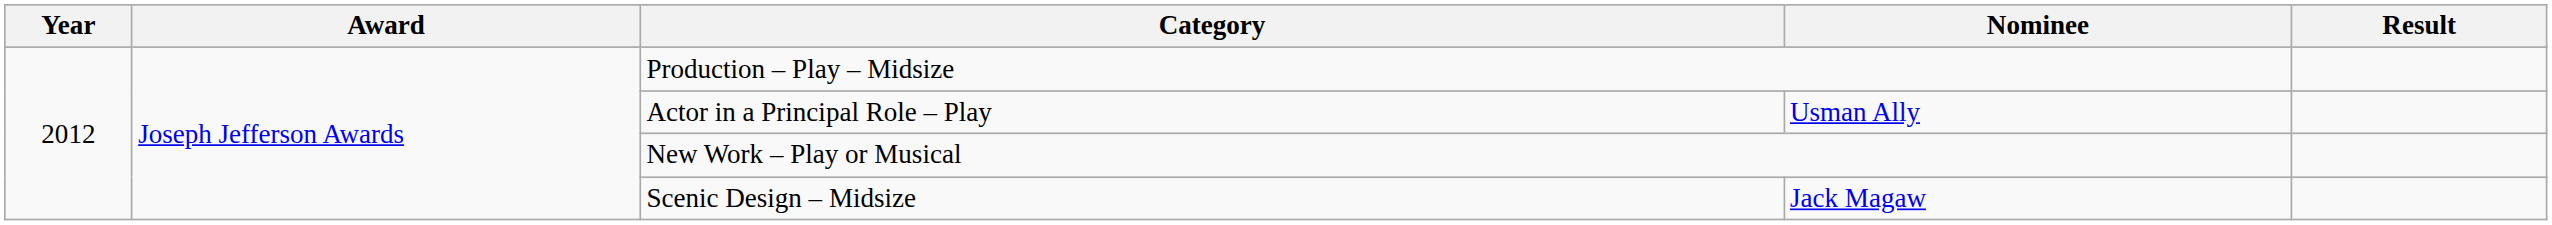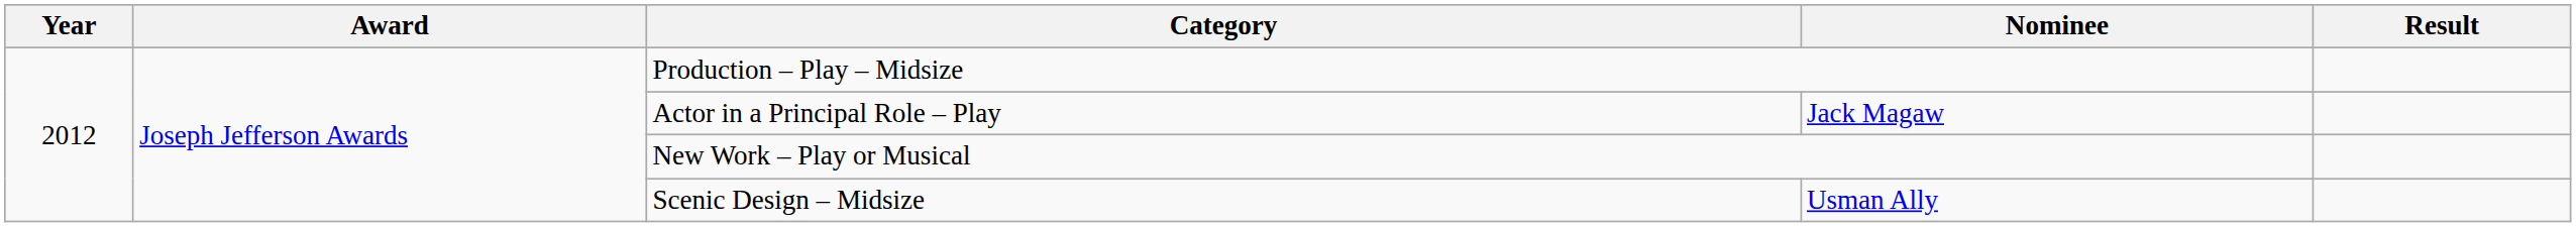Actor in a Principal Role – Play | Nominee: Usman Ally -> Jack Magaw
Scenic Design – Midsize | Nominee: Jack Magaw -> Usman Ally
